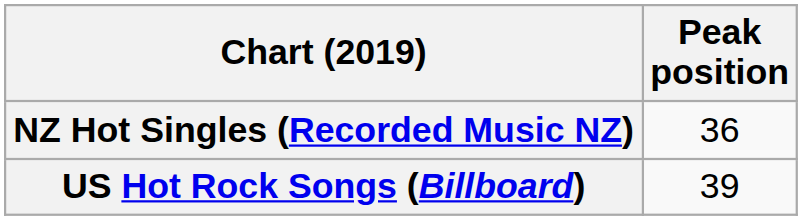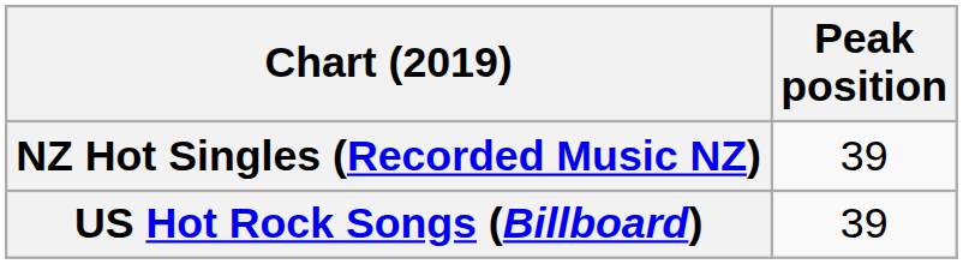NZ Hot Singles (Recorded Music NZ) | Peak position: 36 -> 39
